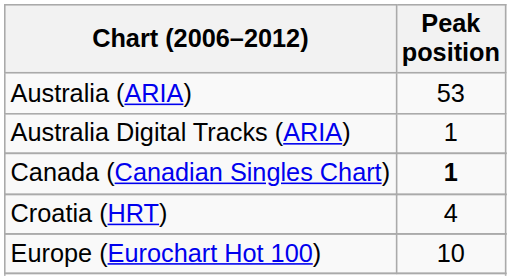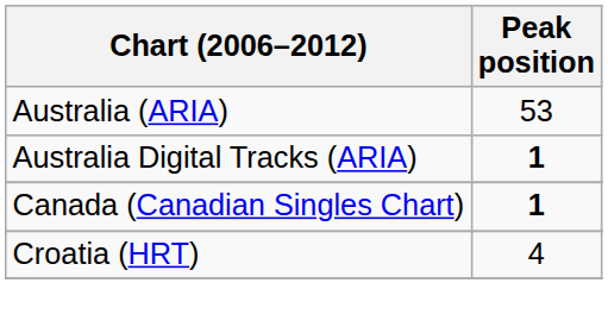Australia Digital Tracks (ARIA) | Peak position: normal -> bold
- row: Europe (Eurochart Hot 100) | 10
